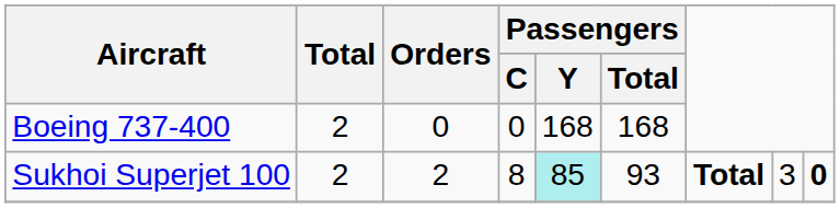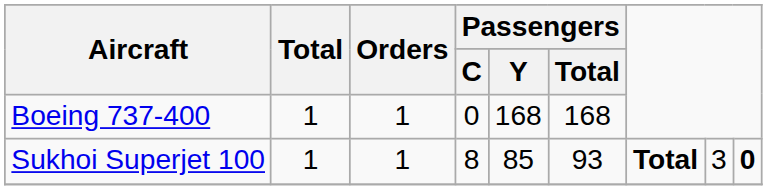Boeing 737-400 | Total: 2 -> 1
Boeing 737-400 | Orders: 0 -> 1
Sukhoi Superjet 100 | Total: 2 -> 1
Sukhoi Superjet 100 | Orders: 2 -> 1
Sukhoi Superjet 100 | Passengers / Y: paleturquoise background -> no background
